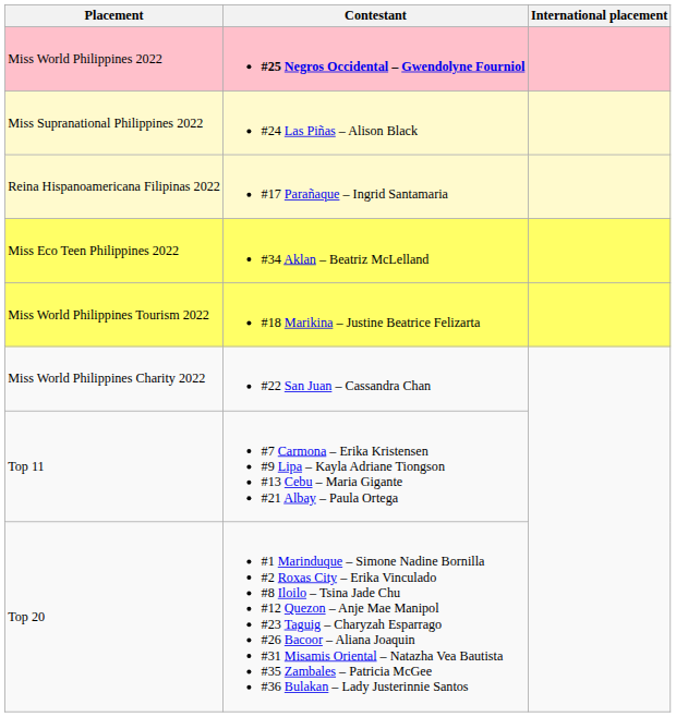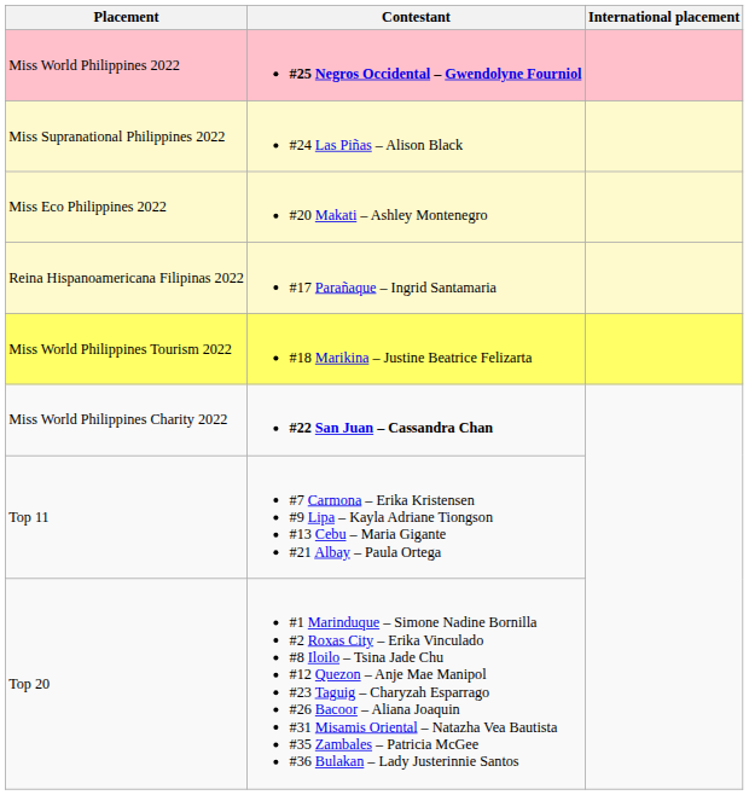+ row: Miss Eco Philippines 2022 | #20 Makati – Ashley Montenegro
- row: Miss Eco Teen Philippines 2022 | #34 Aklan – Beatriz McLelland
Miss World Philippines Charity 2022 | Contestant: normal -> bold
